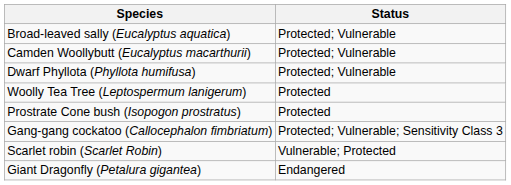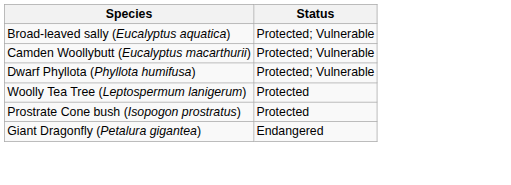- row: Gang-gang cockatoo (Callocephalon fimbriatum) | Protected; Vulnerable; Sensitivity Class 3
- row: Scarlet robin (Scarlet Robin) | Vulnerable; Protected
